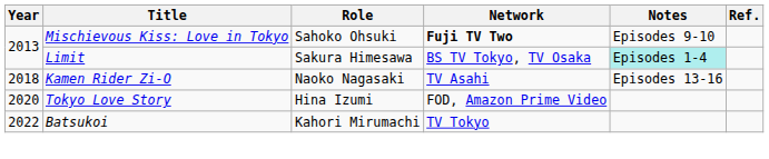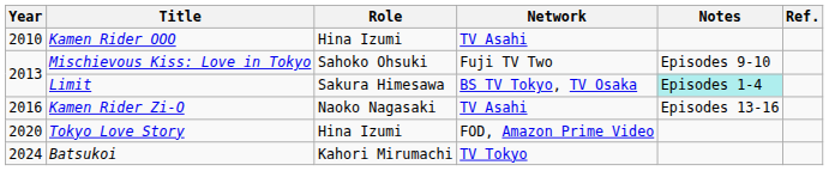+ row: 2010 | Kamen Rider OOO | Hina Izumi | TV Asahi
Mischievous Kiss: Love in Tokyo | Network: bold -> normal
Kamen Rider Zi-O | Year: 2018 -> 2016
Batsukoi | Year: 2022 -> 2024
